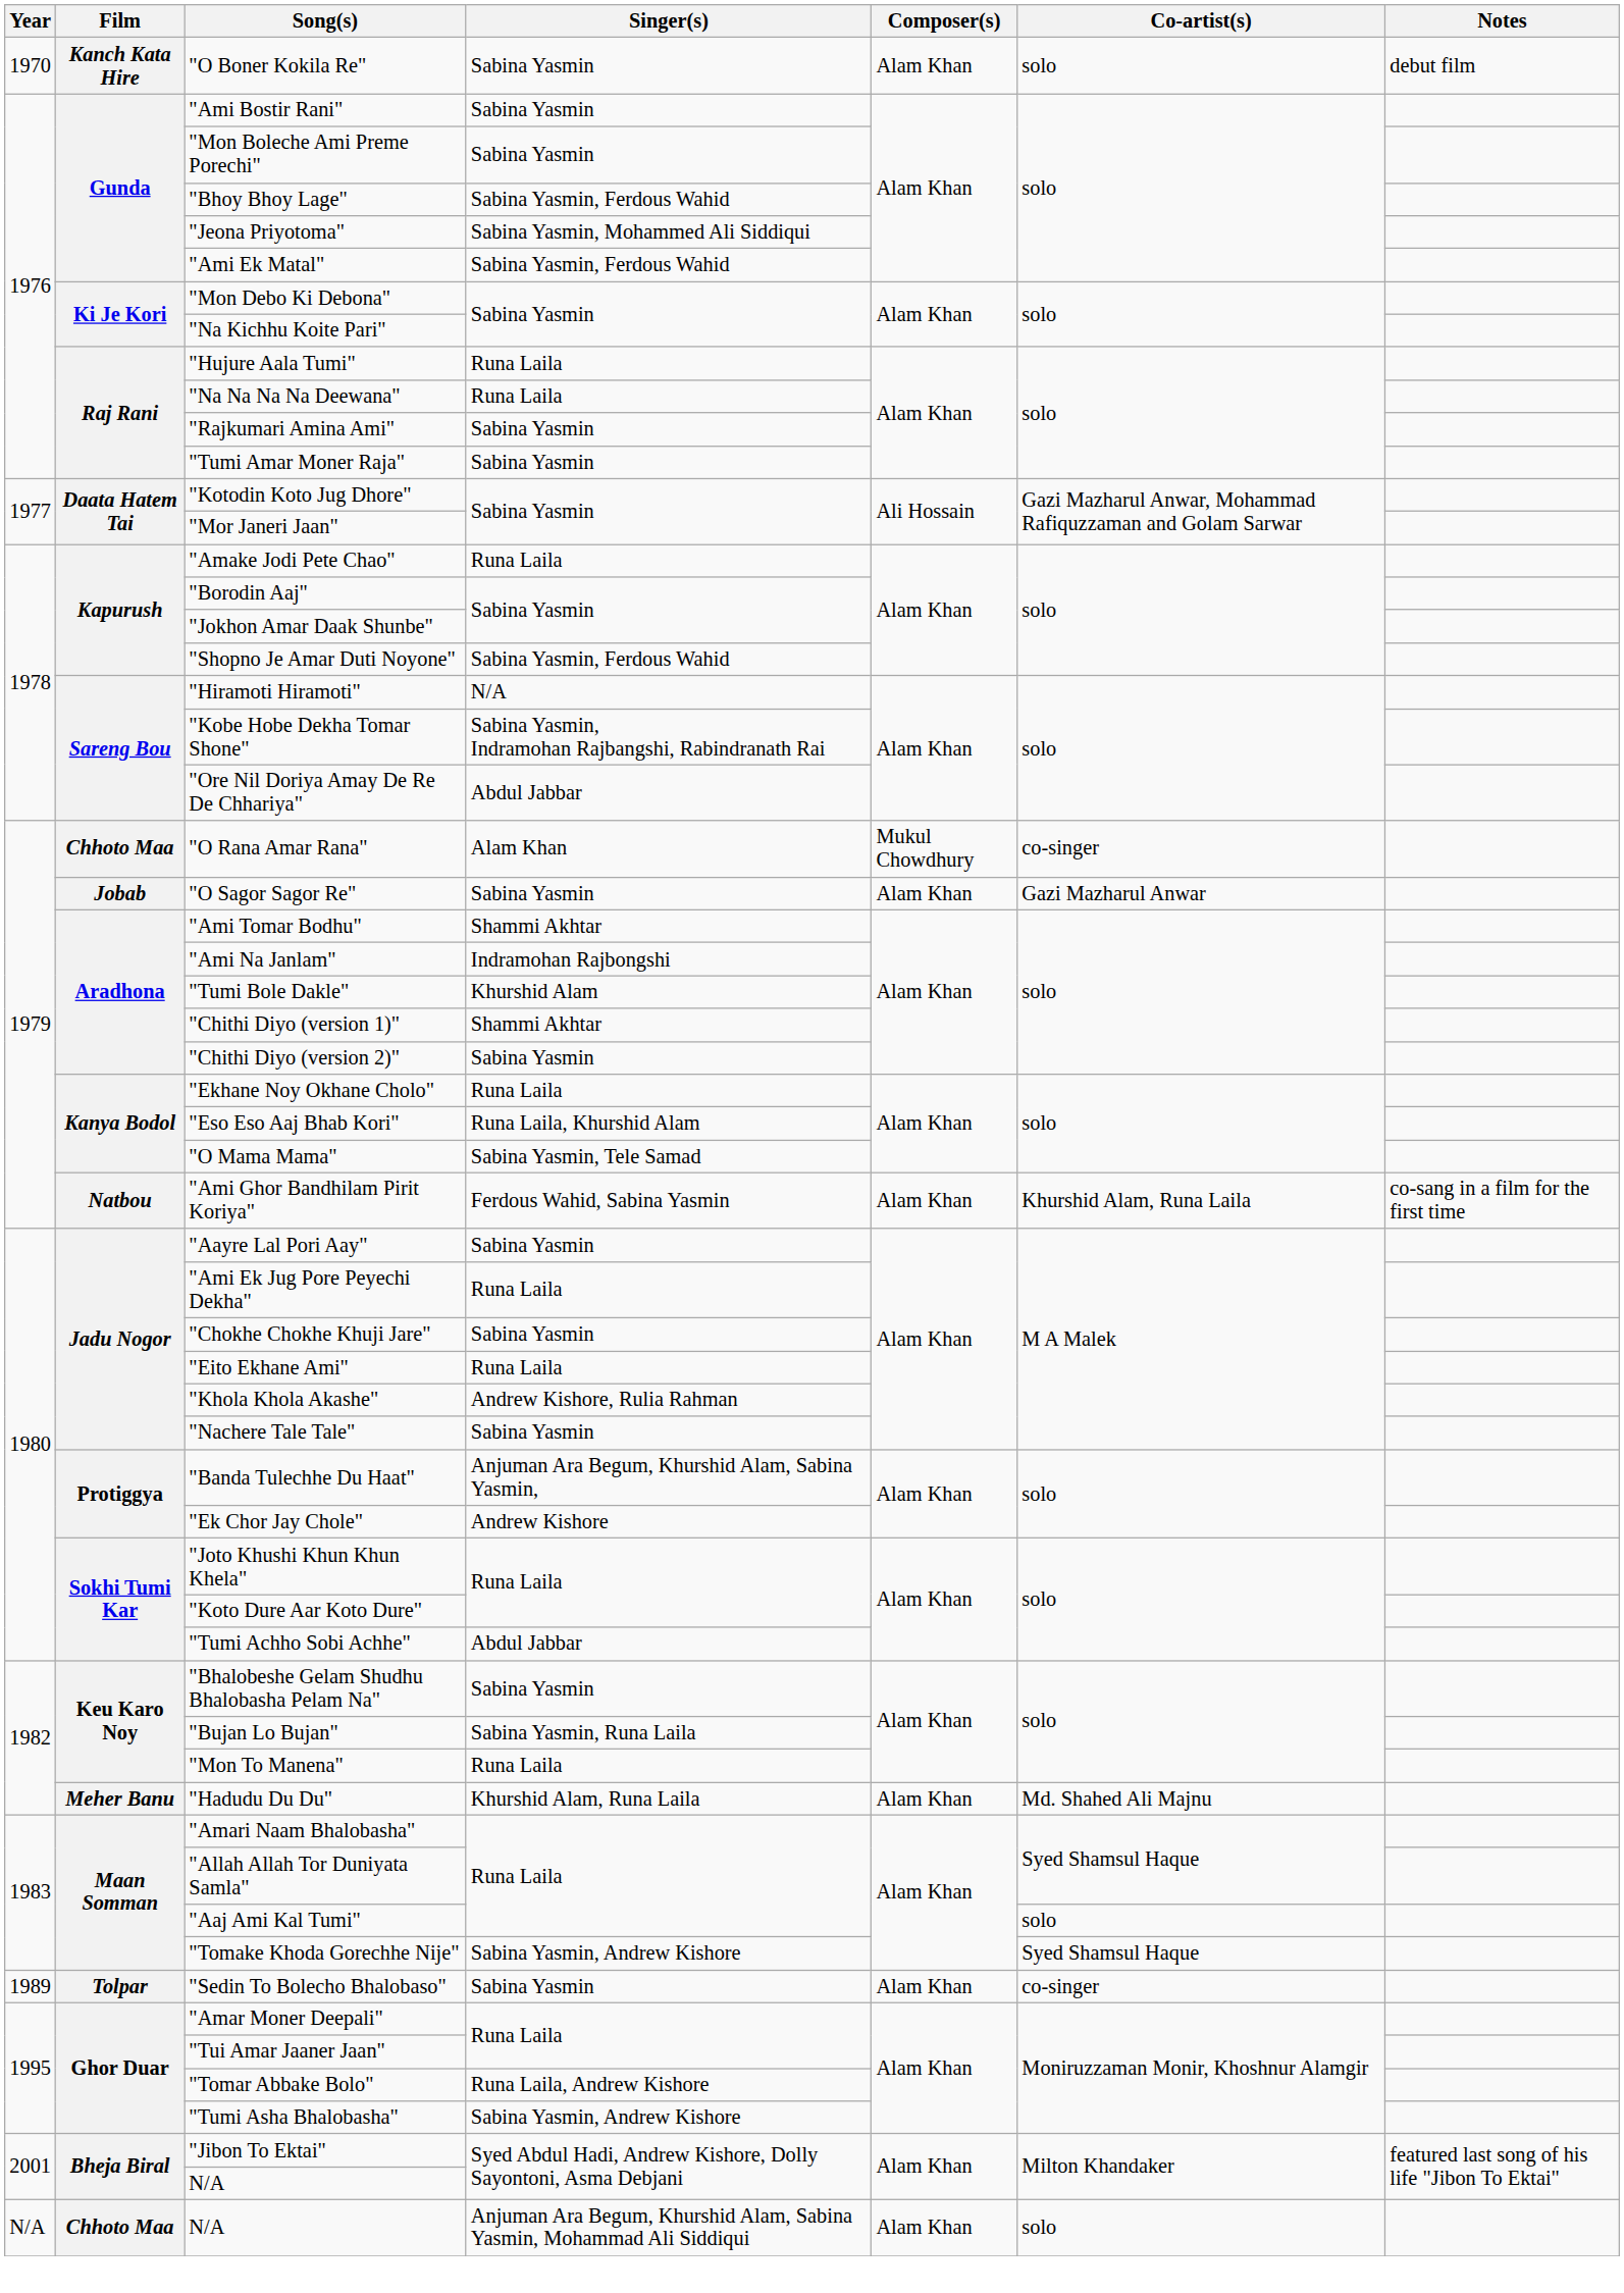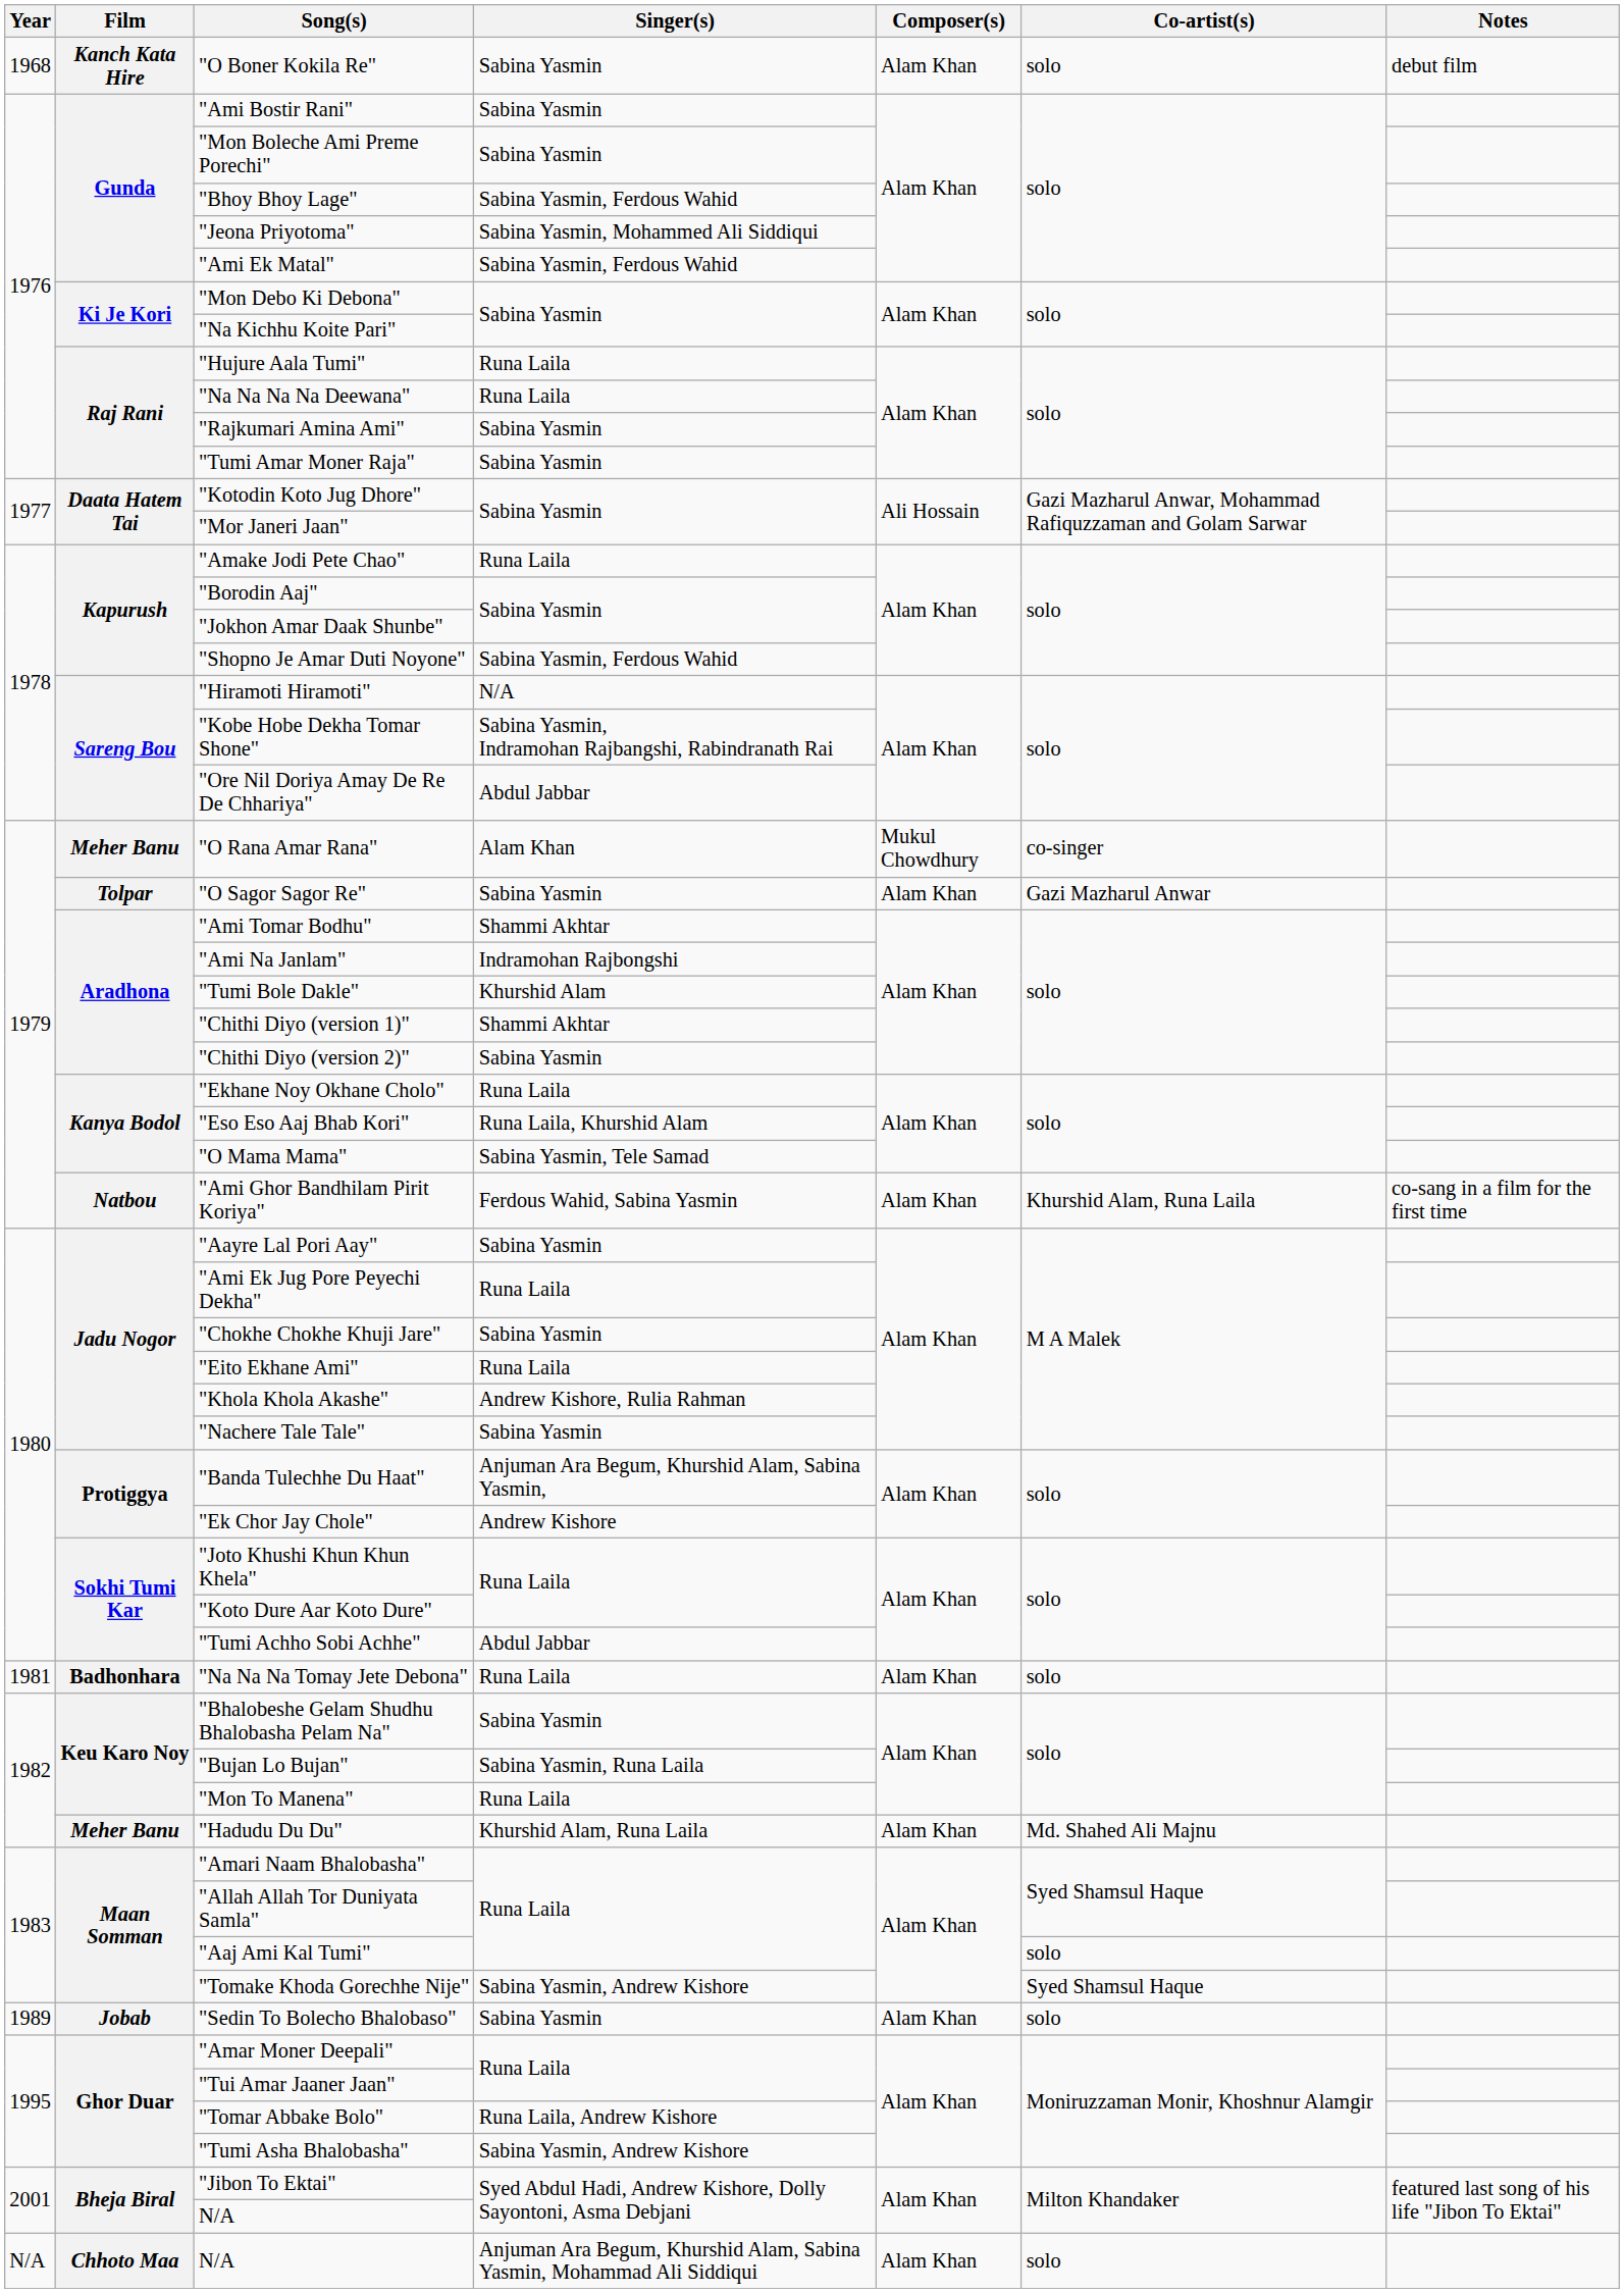"O Boner Kokila Re" | Year: 1970 -> 1968
"O Rana Amar Rana" | Film: Chhoto Maa -> Meher Banu
"O Sagor Sagor Re" | Film: Jobab -> Tolpar
+ row: 1981 | Badhonhara | "Na Na Na Tomay Jete Debona" | Runa Laila | Alam Khan | solo
"Sedin To Bolecho Bhalobaso" | Film: Tolpar -> Jobab
"Sedin To Bolecho Bhalobaso" | Co-artist(s): co-singer -> solo
